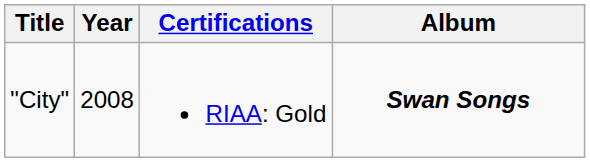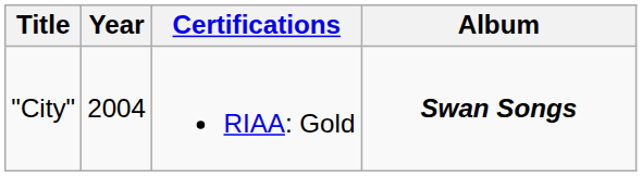"City" | Year: 2008 -> 2004
